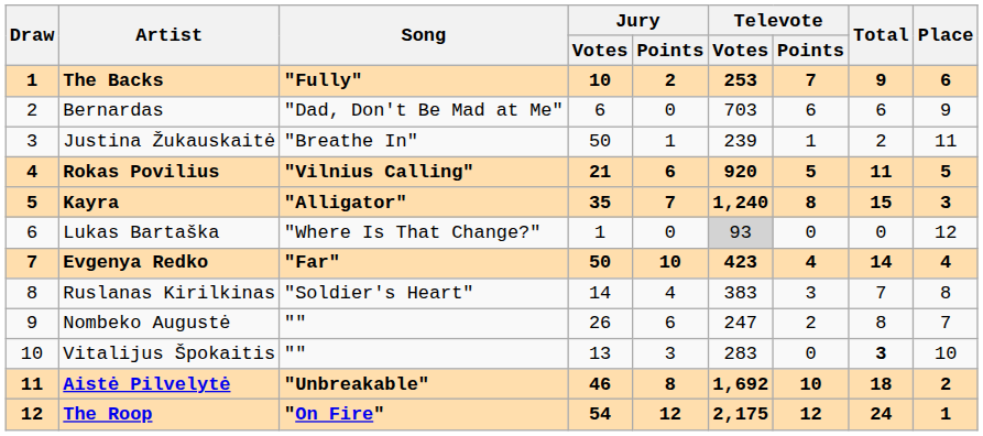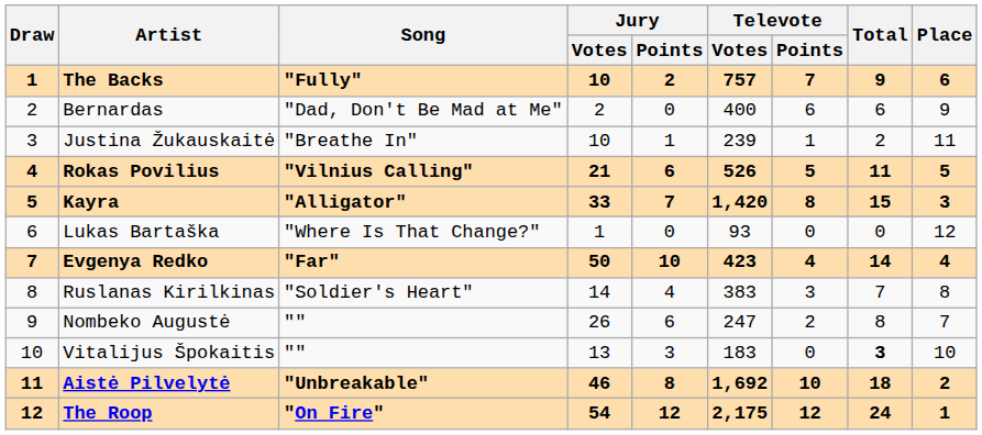The Backs | Televote / Votes: 253 -> 757
Bernardas | Jury / Votes: 6 -> 2
Bernardas | Televote / Votes: 703 -> 400
Justina Žukauskaitė | Jury / Votes: 50 -> 10
Rokas Povilius | Televote / Votes: 920 -> 526
Kayra | Jury / Votes: 35 -> 33
Kayra | Televote / Votes: 1,240 -> 1,420
Lukas Bartaška | Televote / Votes: lightgrey background -> no background
Vitalijus Špokaitis | Televote / Votes: 283 -> 183
